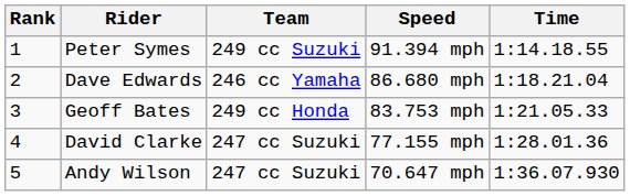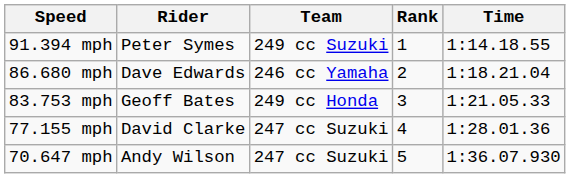columns swapped: Rank <-> Speed
